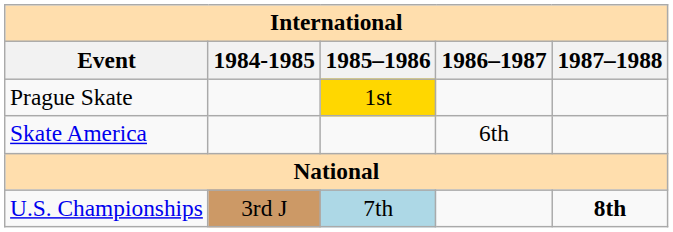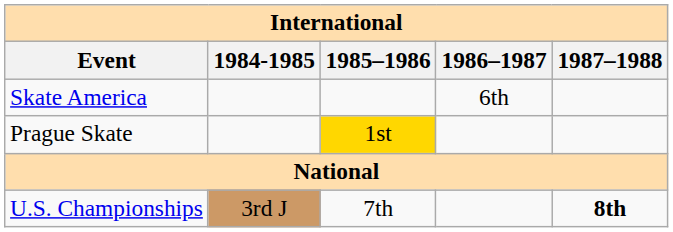rows swapped: Skate America <-> Prague Skate
U.S. Championships | 1985–1986: lightblue background -> no background
